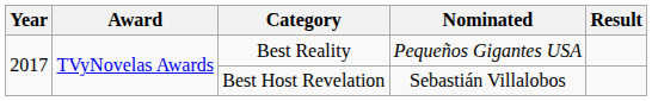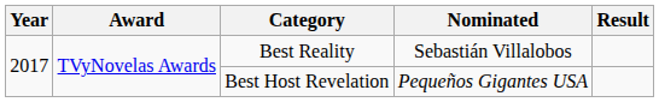Best Reality | Nominated: Pequeños Gigantes USA -> Sebastián Villalobos
Best Host Revelation | Nominated: Sebastián Villalobos -> Pequeños Gigantes USA
